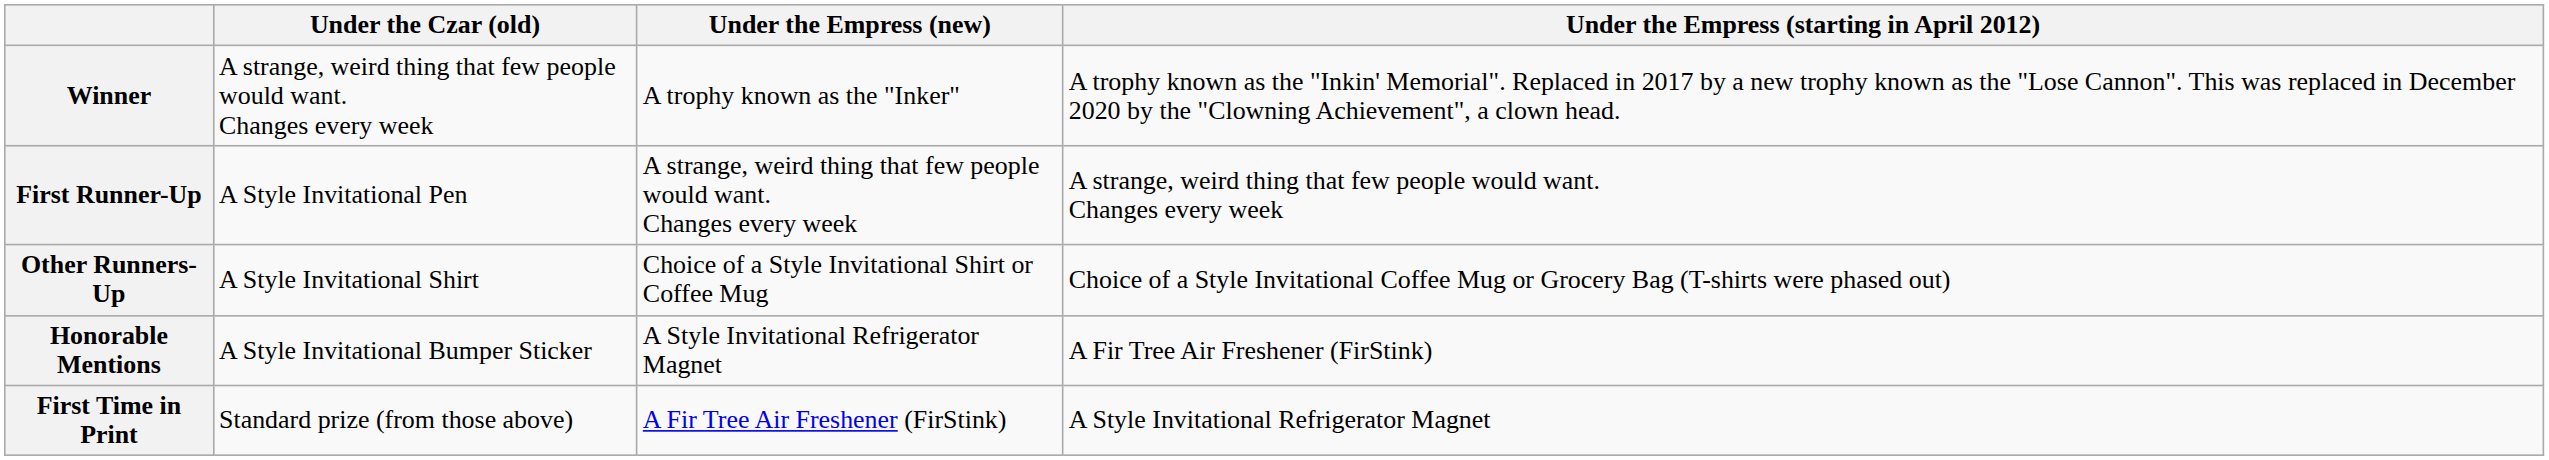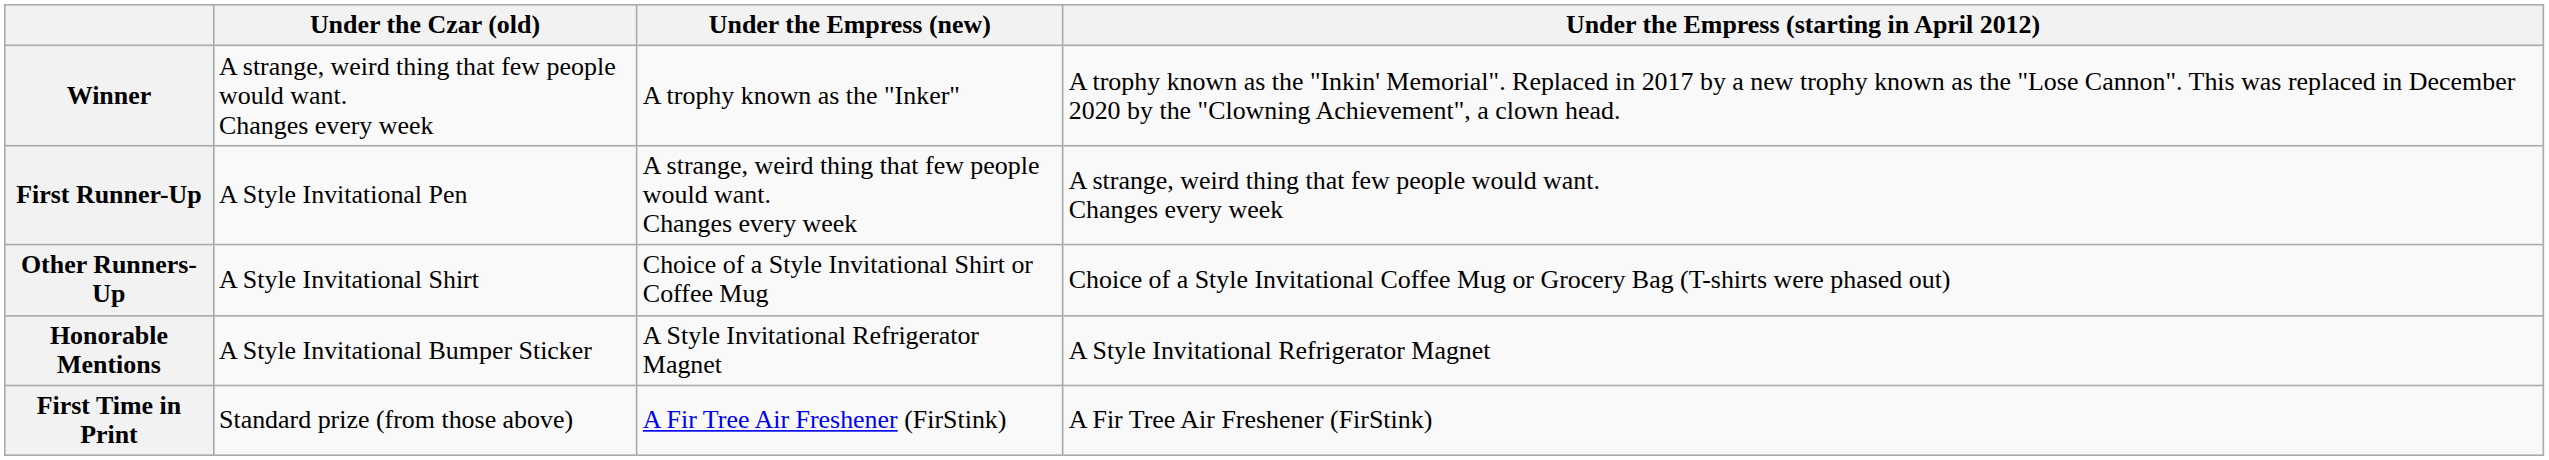Honorable Mentions | Under the Empress (starting in April 2012): A Fir Tree Air Freshener (FirStink) -> A Style Invitational Refrigerator Magnet
First Time in Print | Under the Empress (starting in April 2012): A Style Invitational Refrigerator Magnet -> A Fir Tree Air Freshener (FirStink)
